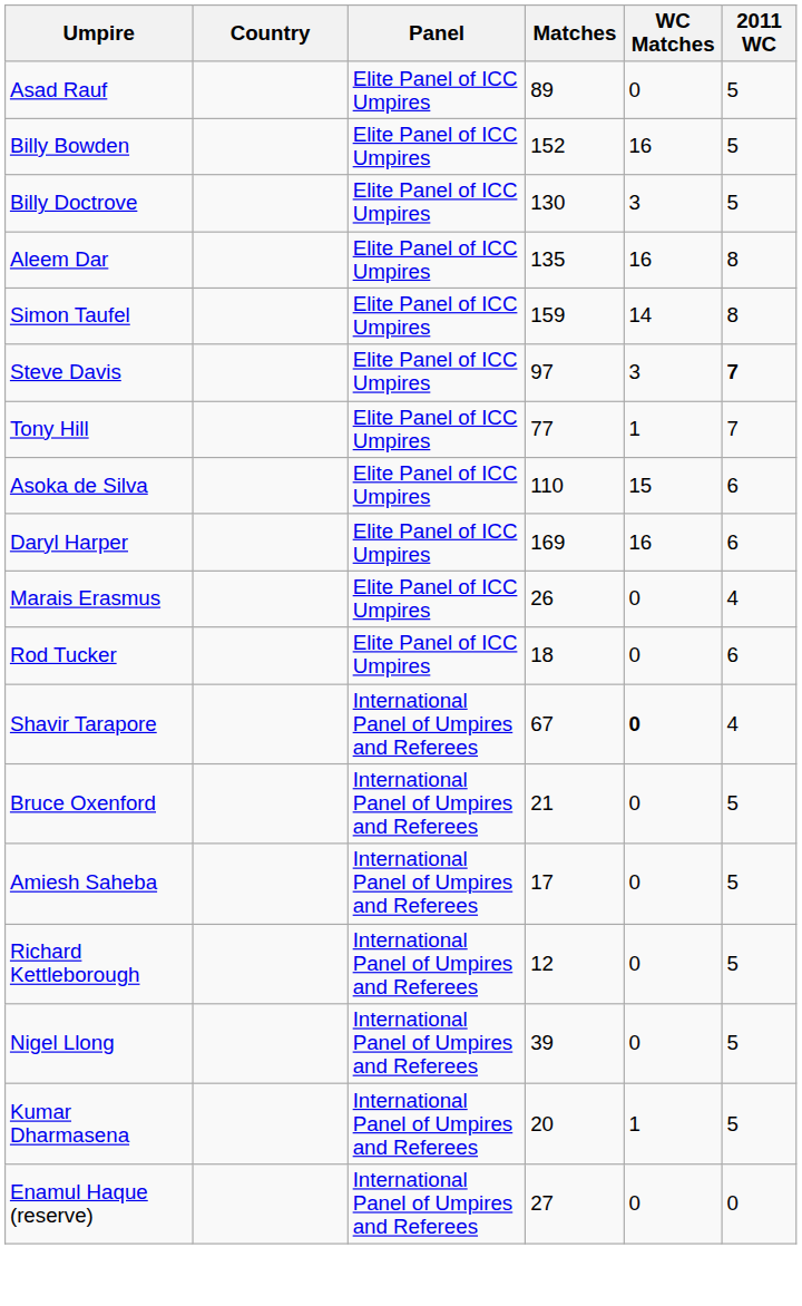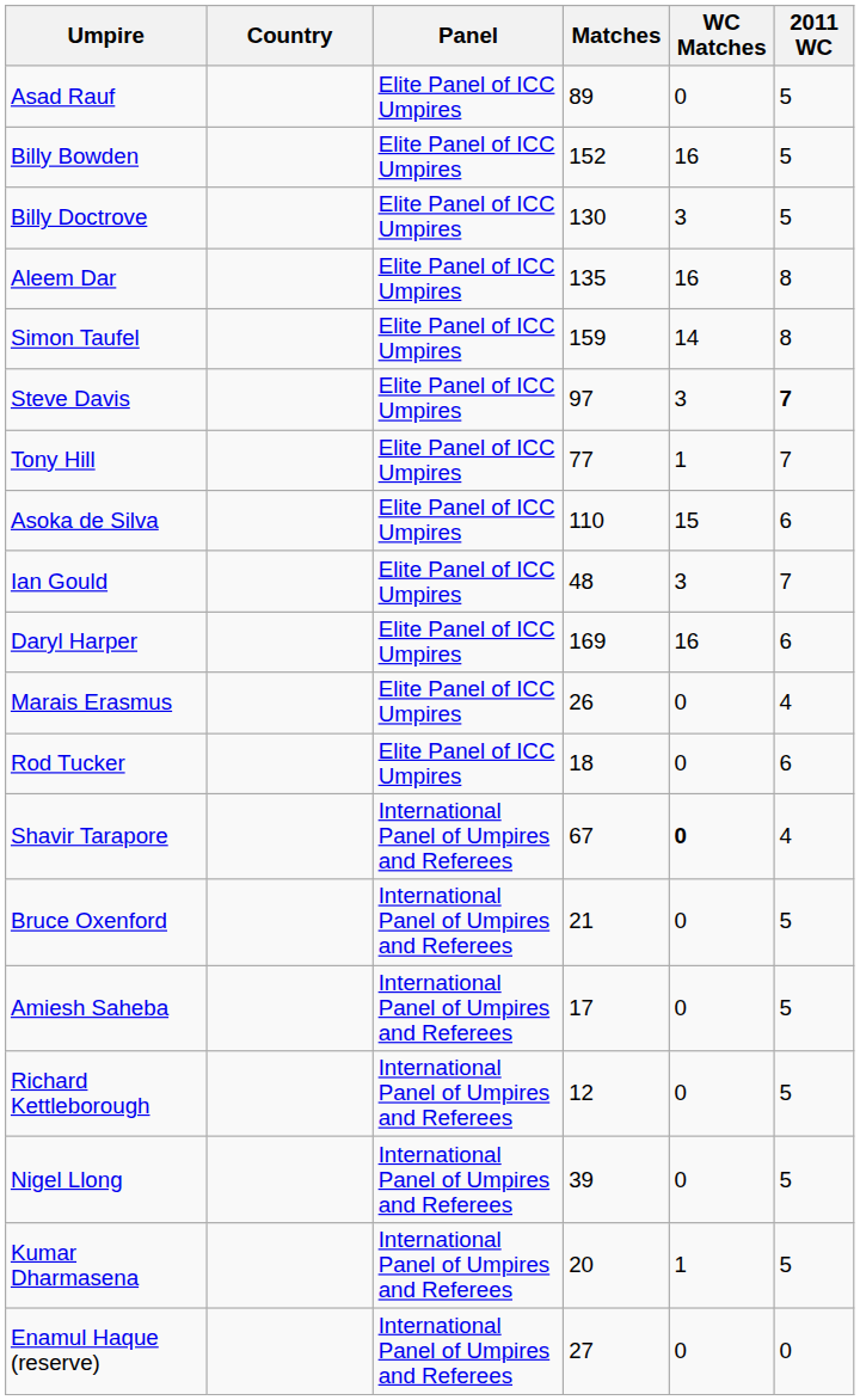+ row: Ian Gould | Elite Panel of ICC Umpires | 48 | 3 | 7
